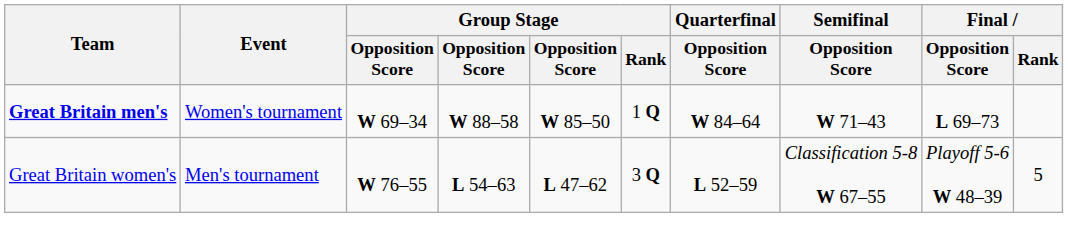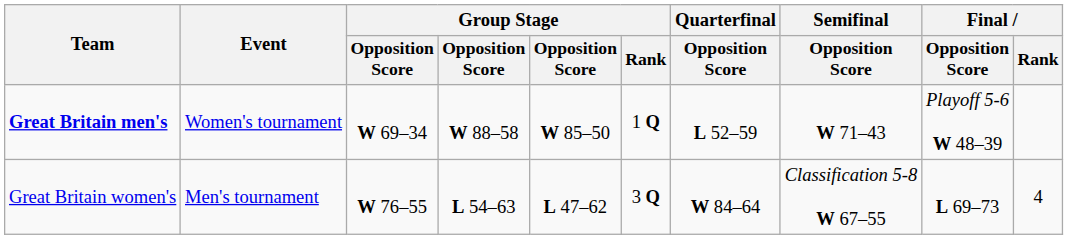Great Britain men's | Quarterfinal / Opposition Score: W 84–64 -> L 52–59
Great Britain men's | Final / Opposition Score: L 69–73 -> Playoff 5-6 W 48–39
Great Britain women's | Quarterfinal / Opposition Score: L 52–59 -> W 84–64
Great Britain women's | Final / Opposition Score: Playoff 5-6 W 48–39 -> L 69–73
Great Britain women's | Final / Rank: 5 -> 4
